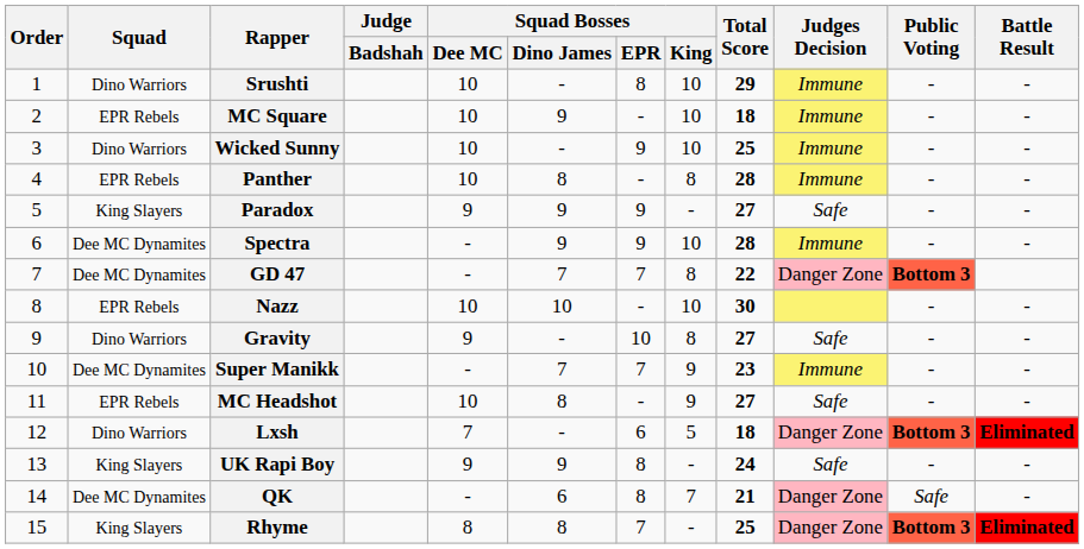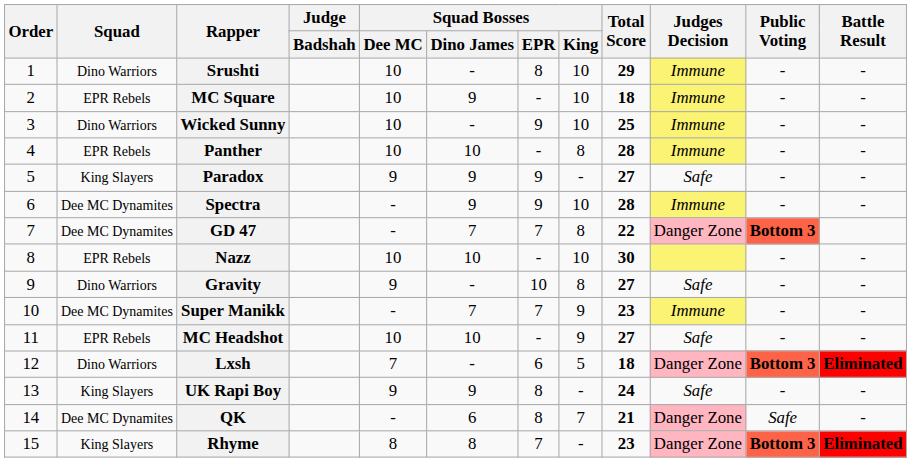Panther | Squad Bosses / Dino James: 8 -> 10
MC Headshot | Squad Bosses / Dino James: 8 -> 10
Rhyme | Total Score: 25 -> 23
